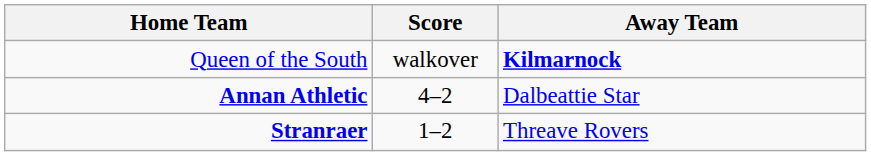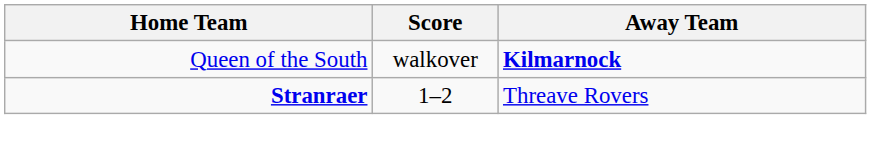- row: Annan Athletic | 4–2 | Dalbeattie Star
